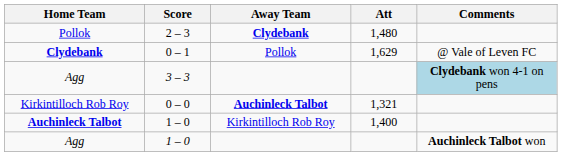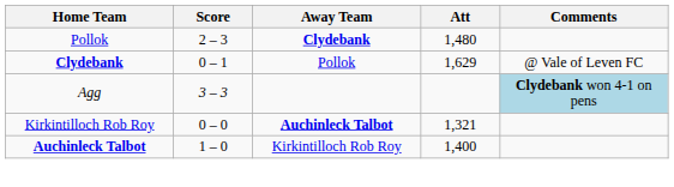- row: Agg | 1 – 0 | Auchinleck Talbot won
